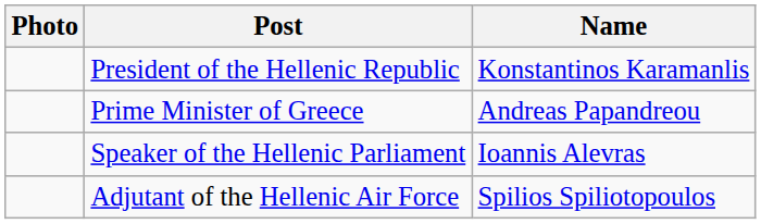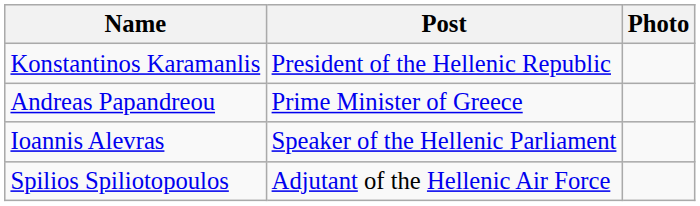columns swapped: Photo <-> Name
